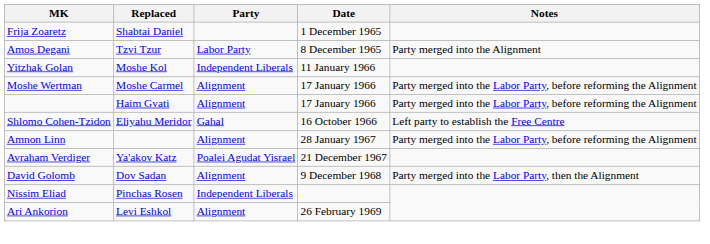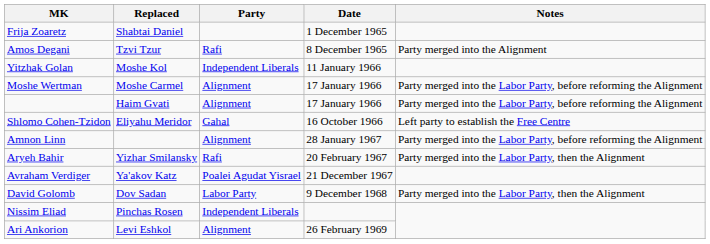Amos Degani | Party: Labor Party -> Rafi
+ row: Aryeh Bahir | Yizhar Smilansky | Rafi | 20 February 1967 | Party merged into the Labor Party, then the Alignment
David Golomb | Party: Alignment -> Labor Party
